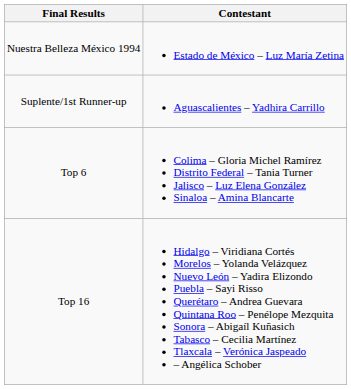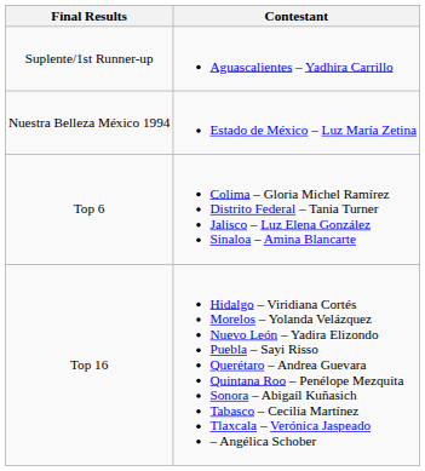rows swapped: Nuestra Belleza México 1994 <-> Suplente/1st Runner-up
